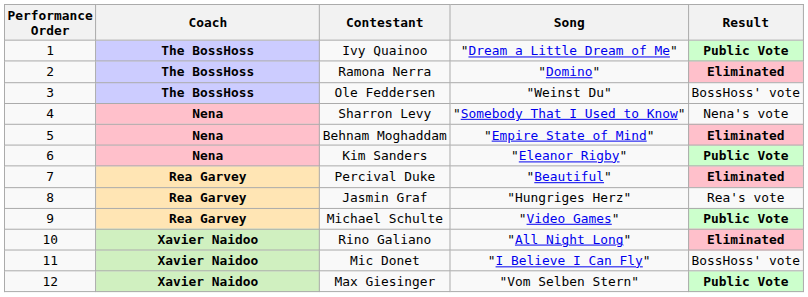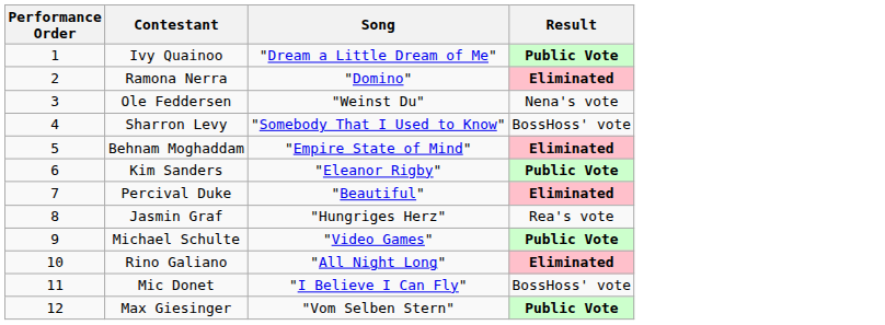- column: Coach | The BossHoss | The BossHoss | The BossHoss | Nena | Nena | Nena | Rea Garvey | Rea Garvey | Rea Garvey | Xavier Naidoo | Xavier Naidoo | Xavier Naidoo
Ole Feddersen | Result: BossHoss' vote -> Nena's vote
Sharron Levy | Result: Nena's vote -> BossHoss' vote
